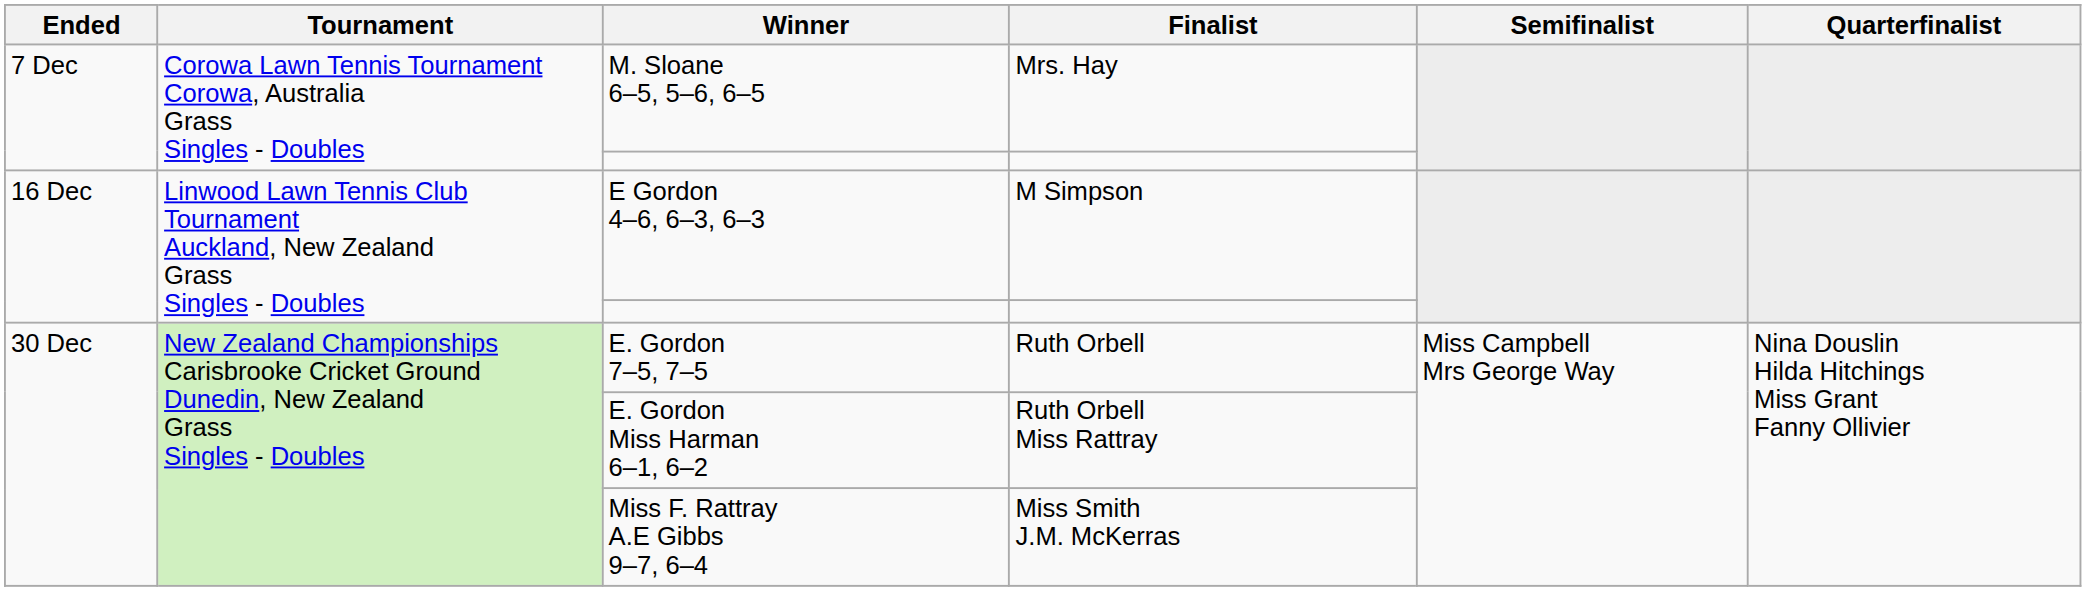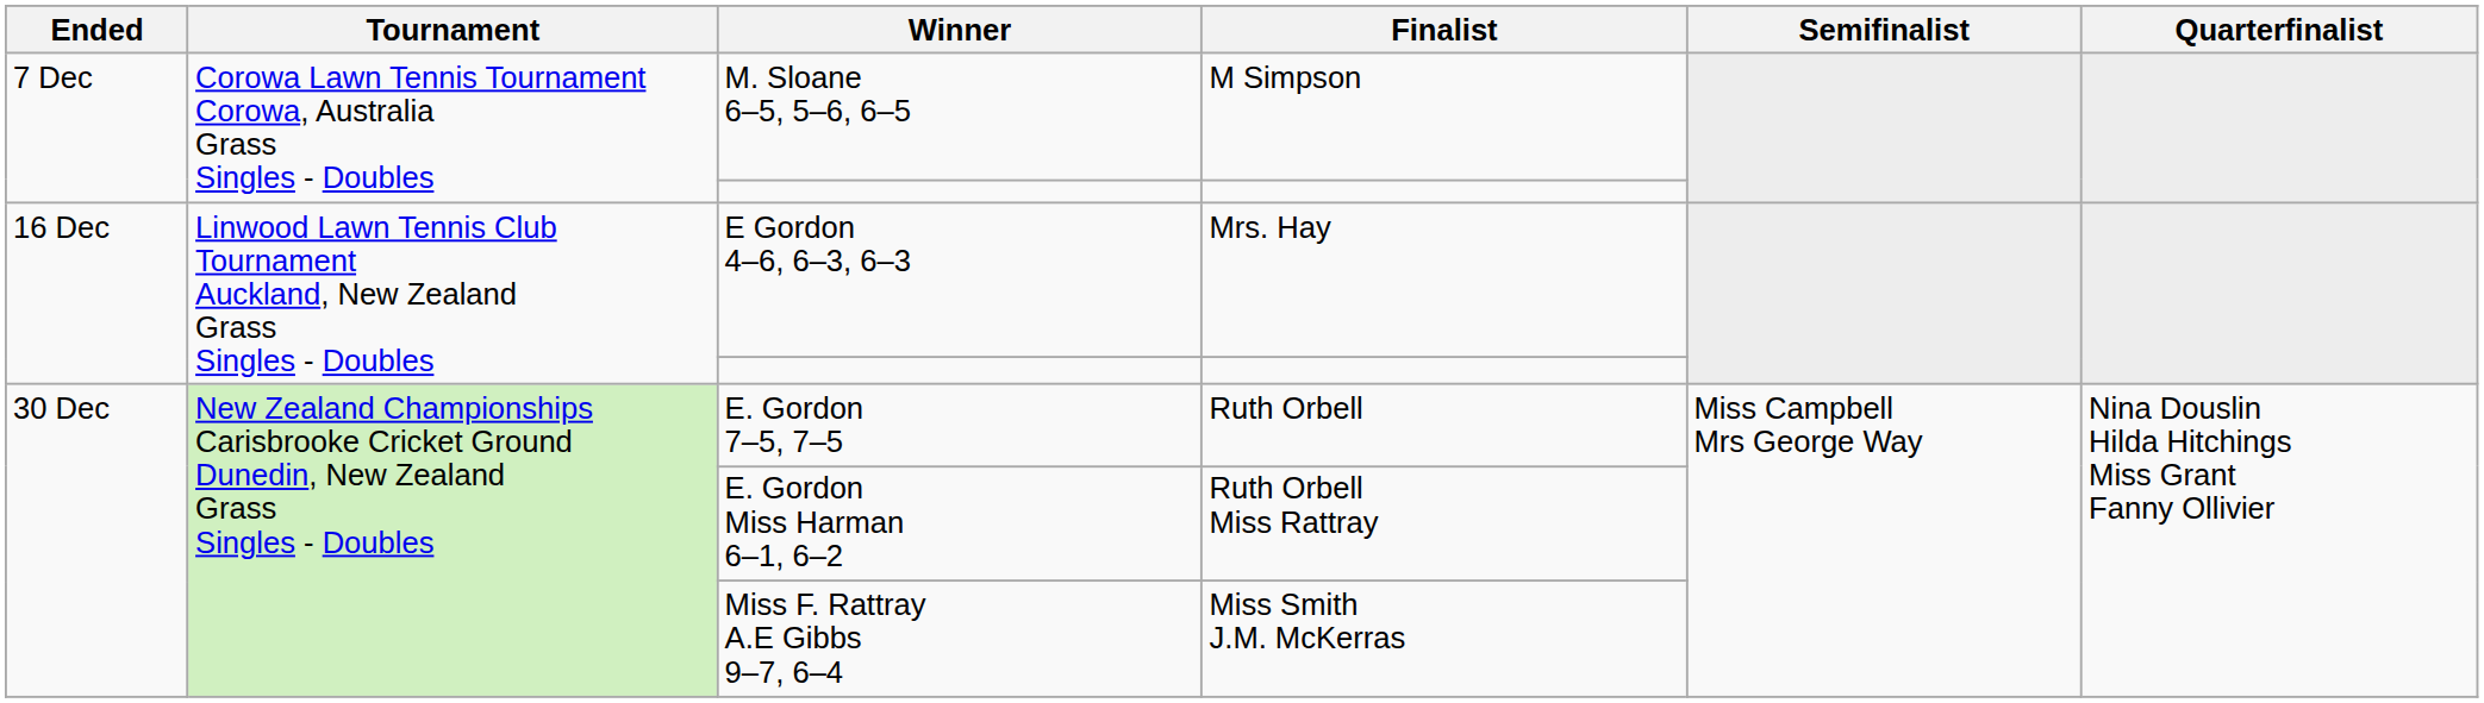M. Sloane 6–5, 5–6, 6–5 | Finalist: Mrs. Hay -> M Simpson
E Gordon 4–6, 6–3, 6–3 | Finalist: M Simpson -> Mrs. Hay
